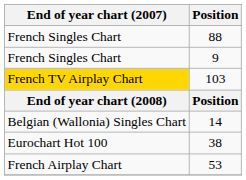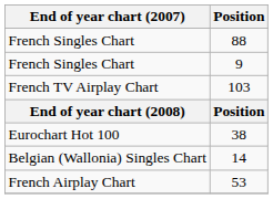103 | End of year chart (2007): gold background -> no background
rows swapped: 14 <-> 38
